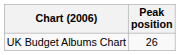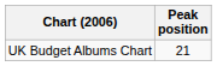UK Budget Albums Chart | Peak position: 26 -> 21
